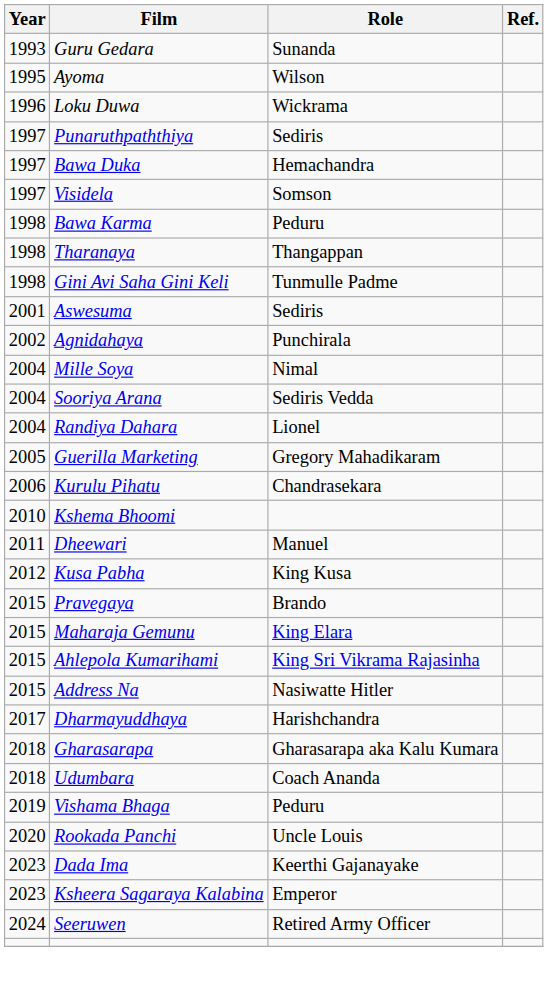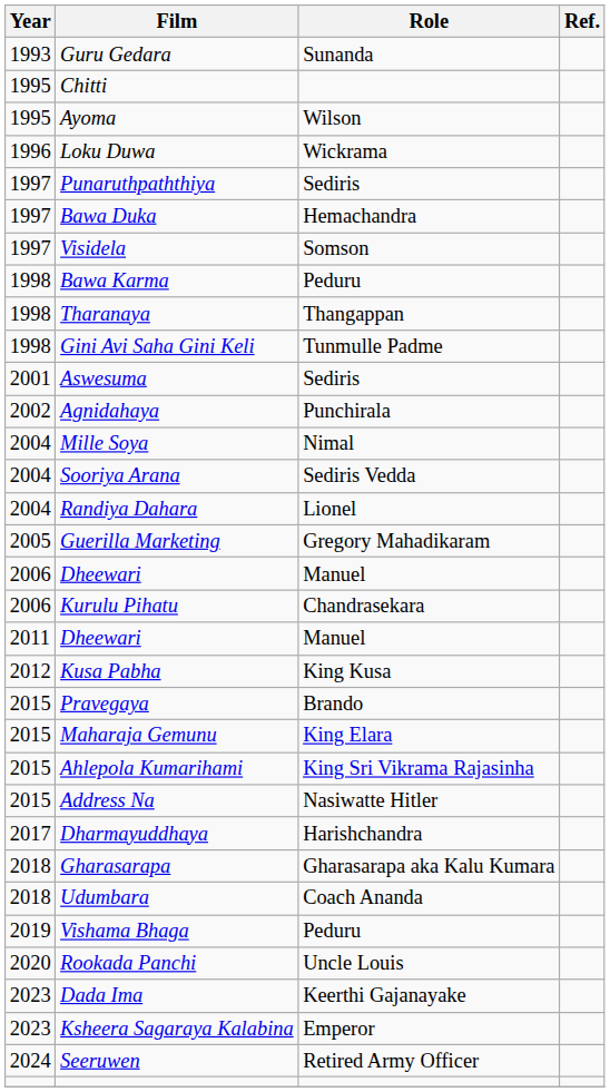+ row: 1995 | Chitti
+ row: 2006 | Dheewari | Manuel
- row: 2010 | Kshema Bhoomi
